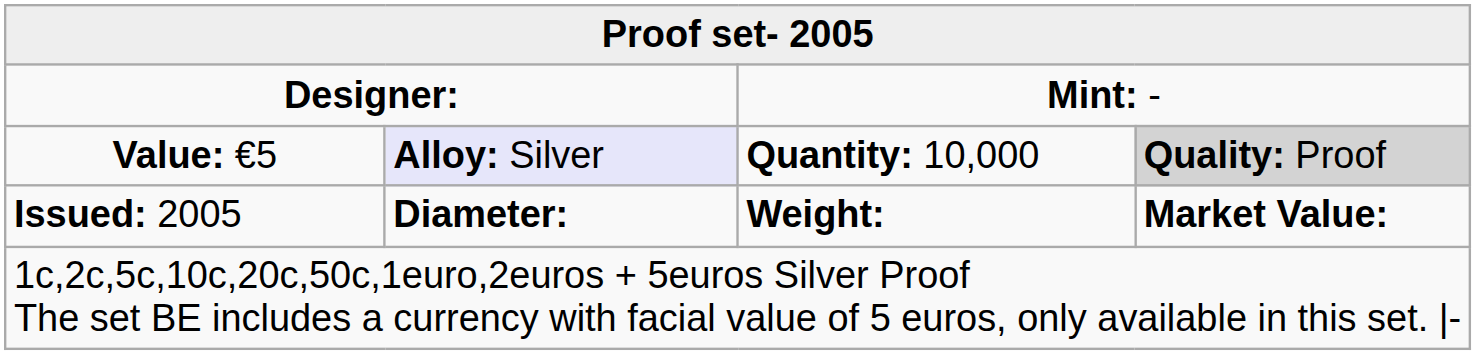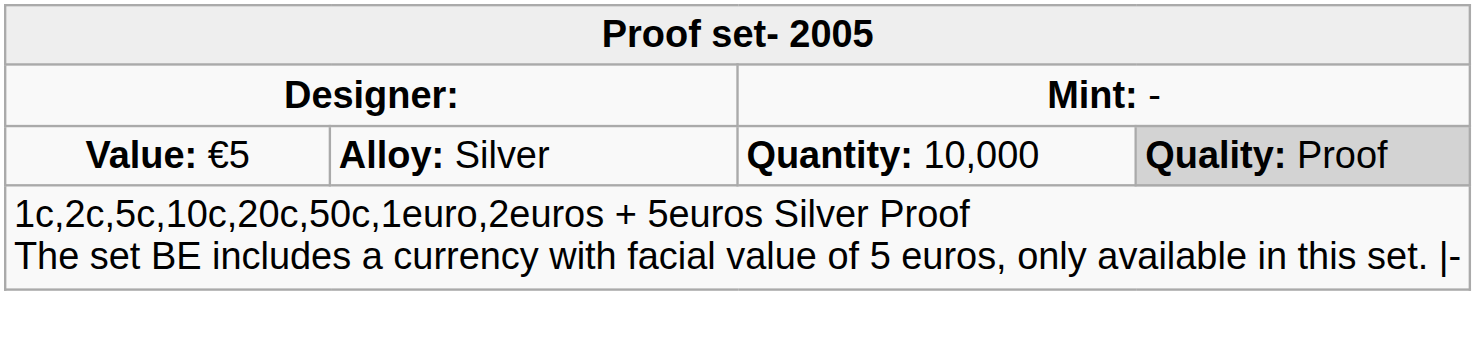Value: €5 | column 2: lavender background -> no background
- row: Issued: 2005 | Diameter: | Weight: | Market Value:
